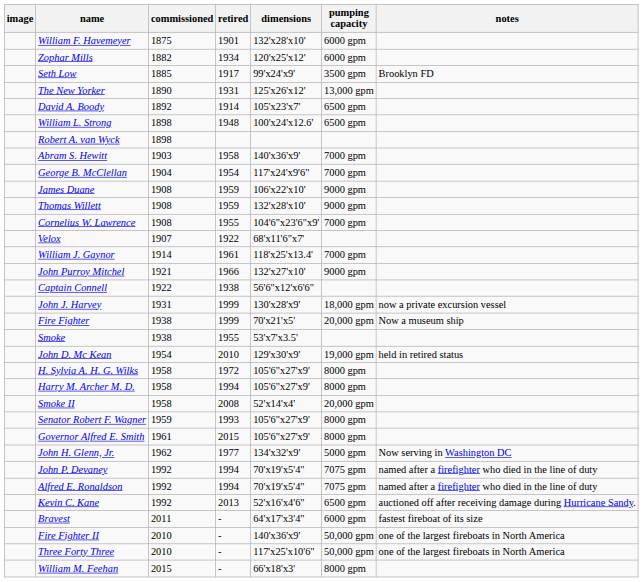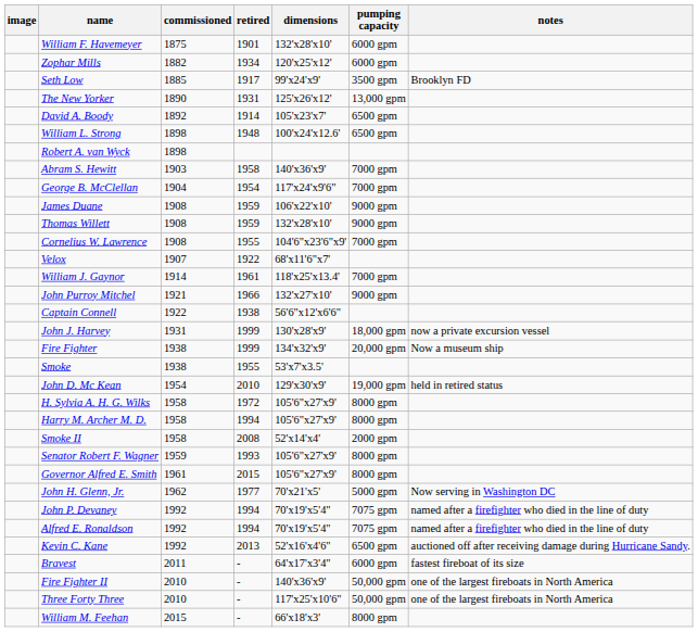Fire Fighter | dimensions: 70'x21'x5' -> 134'x32'x9'
Smoke II | pumping capacity: 20,000 gpm -> 2000 gpm
John H. Glenn, Jr. | dimensions: 134'x32'x9' -> 70'x21'x5'
